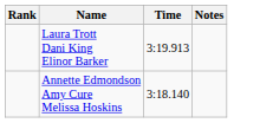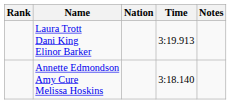+ column: Nation
